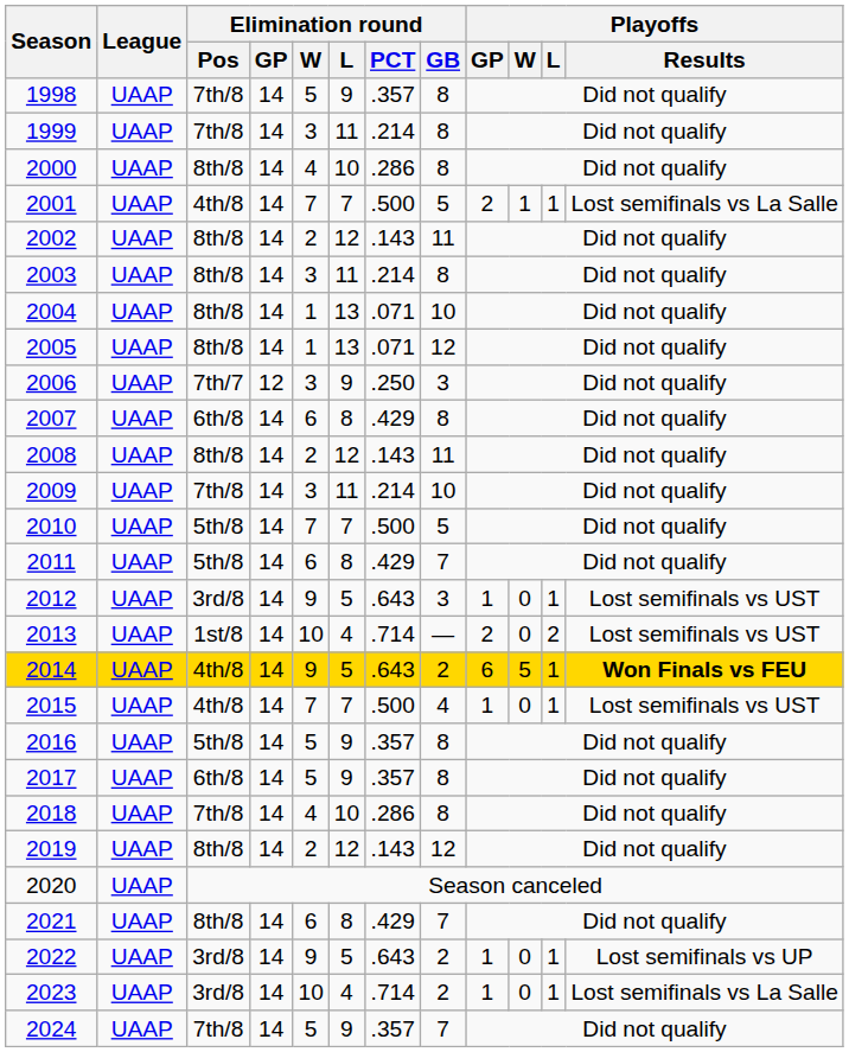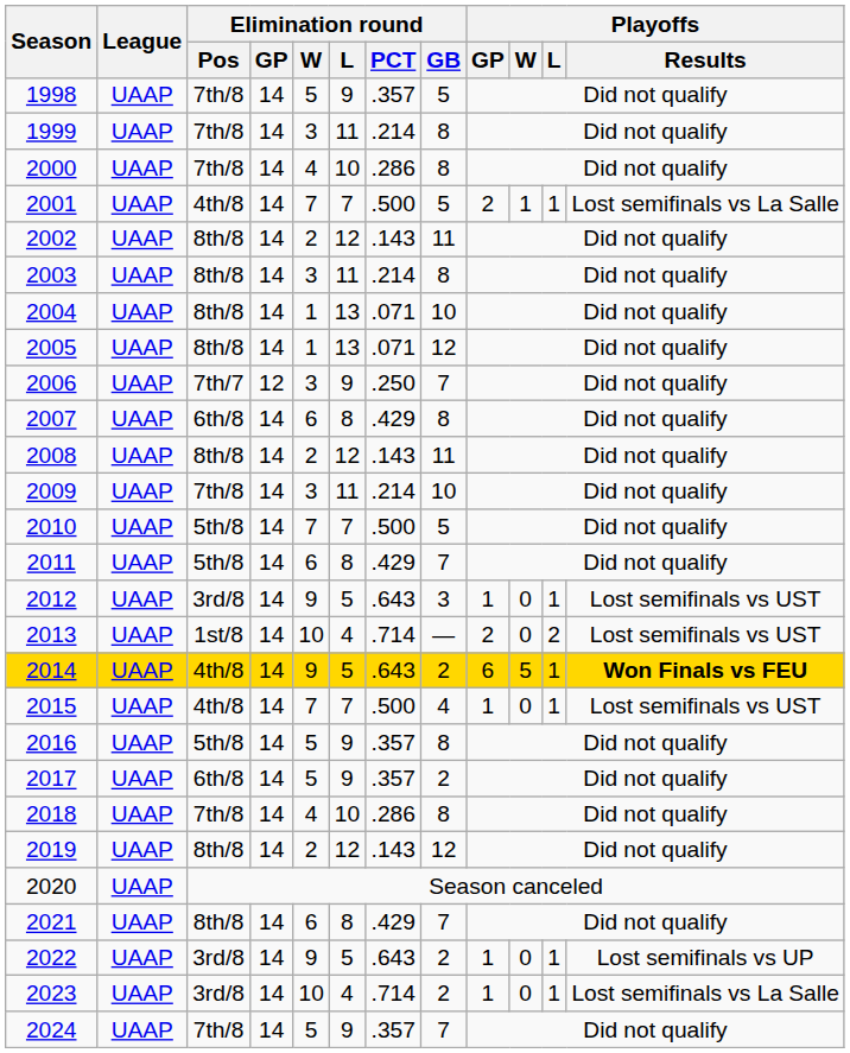1998 | Elimination round / GB: 8 -> 5
2000 | Elimination round / Pos: 8th/8 -> 7th/8
2006 | Elimination round / GB: 3 -> 7
2017 | Elimination round / GB: 8 -> 2
